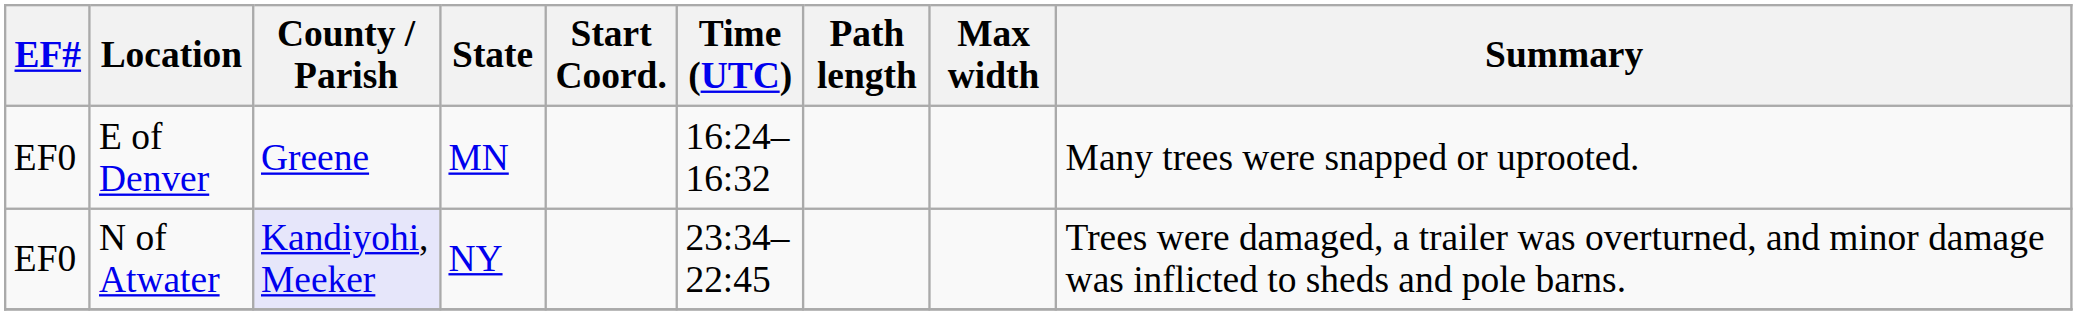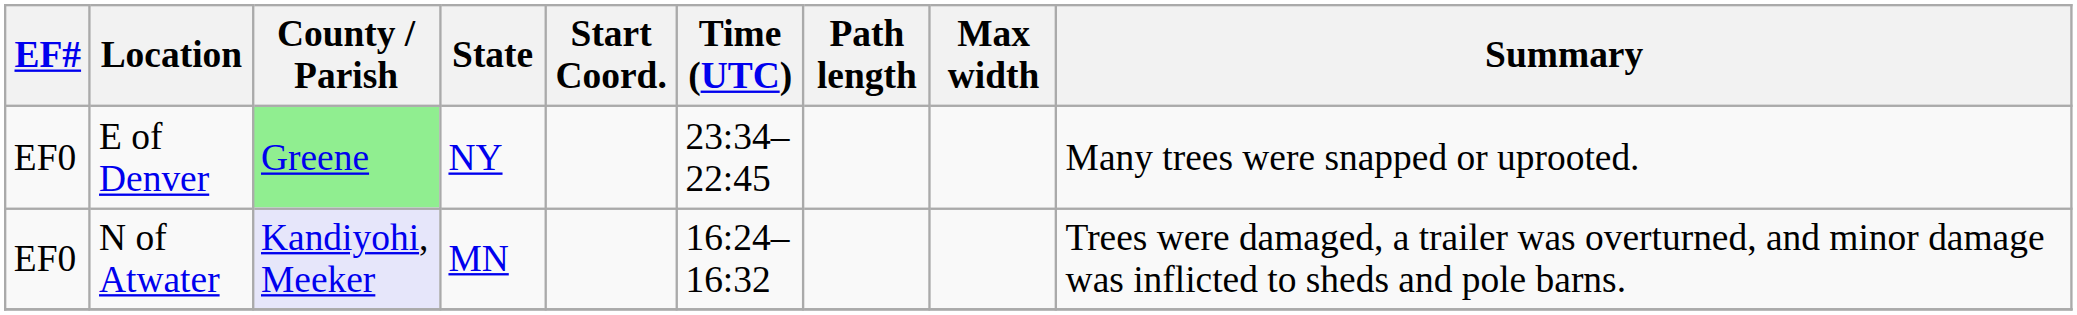E of Denver | County / Parish: no background -> lightgreen background
E of Denver | State: MN -> NY
E of Denver | Time (UTC): 16:24–16:32 -> 23:34–22:45
N of Atwater | State: NY -> MN
N of Atwater | Time (UTC): 23:34–22:45 -> 16:24–16:32
